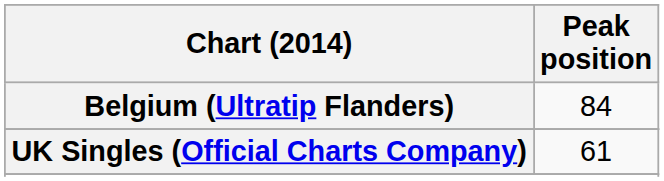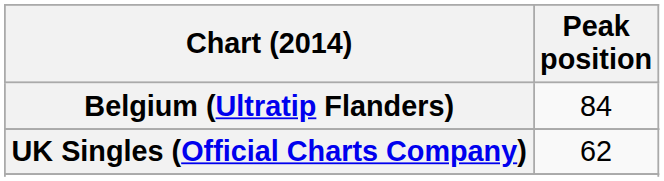UK Singles (Official Charts Company) | Peak position: 61 -> 62
